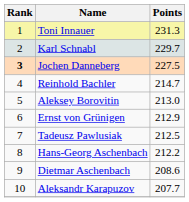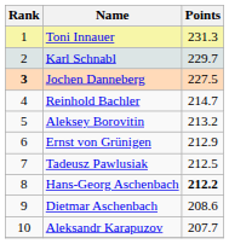Aleksey Borovitin | Points: 213.0 -> 213.2
Hans-Georg Aschenbach | Points: normal -> bold
